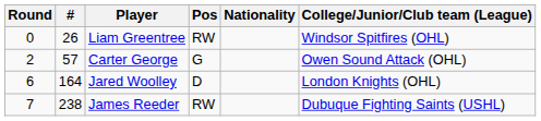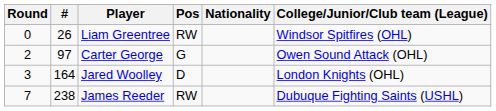Carter George | #: 57 -> 97
Jared Woolley | Round: 6 -> 3
